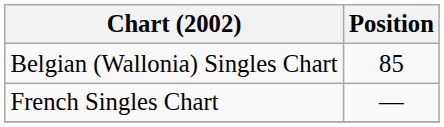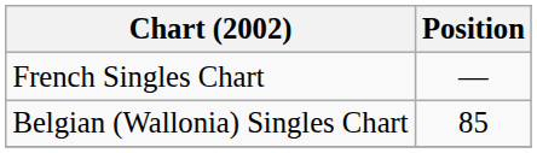rows swapped: Belgian (Wallonia) Singles Chart <-> French Singles Chart
